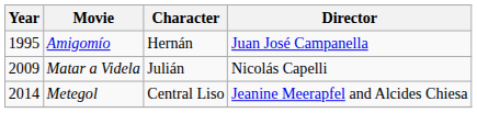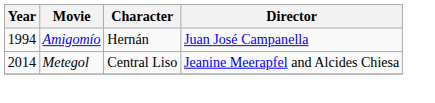Amigomío | Year: 1995 -> 1994
- row: 2009 | Matar a Videla | Julián | Nicolás Capelli
